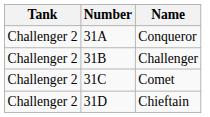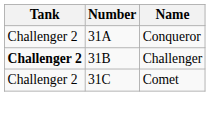Challenger | Tank: normal -> bold
- row: Challenger 2 | 31D | Chieftain
